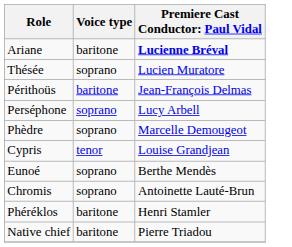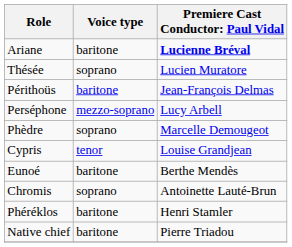Perséphone | Voice type: soprano -> mezzo-soprano
Eunoé | Voice type: soprano -> baritone
